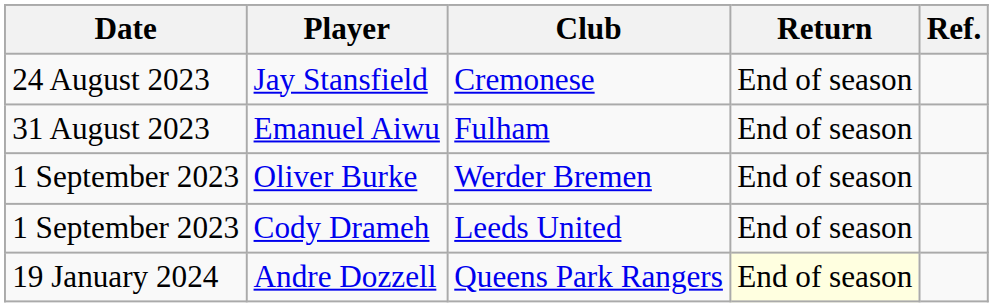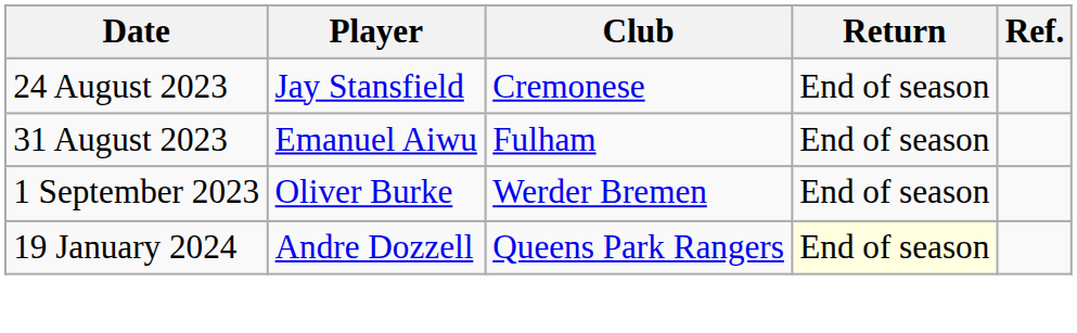- row: 1 September 2023 | Cody Drameh | Leeds United | End of season
